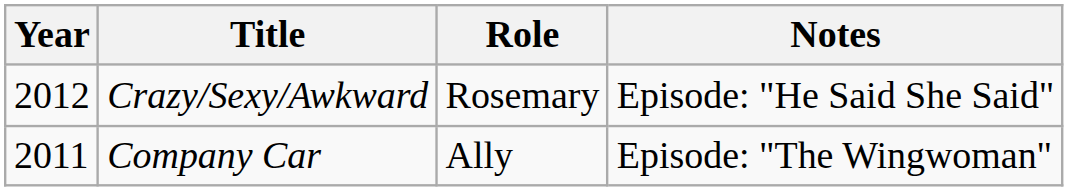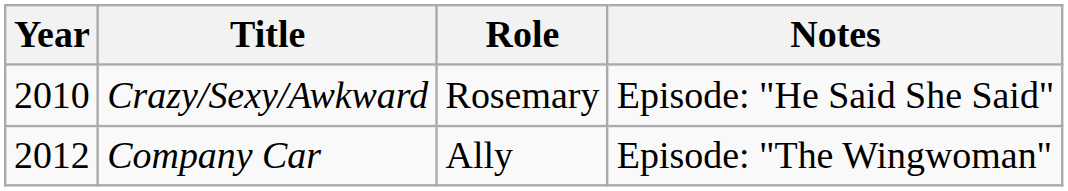Crazy/Sexy/Awkward | Year: 2012 -> 2010
Company Car | Year: 2011 -> 2012
